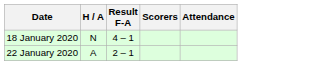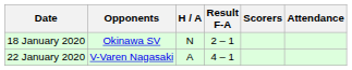+ column: Opponents | Okinawa SV | V-Varen Nagasaki
18 January 2020 | Result F-A: 4 – 1 -> 2 – 1
22 January 2020 | Result F-A: 2 – 1 -> 4 – 1
